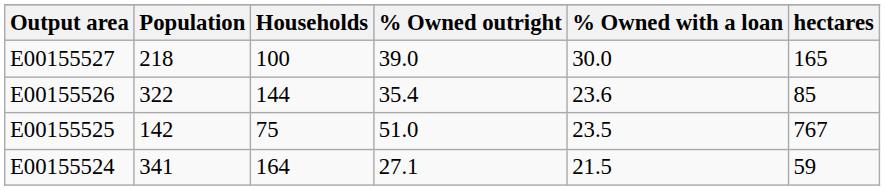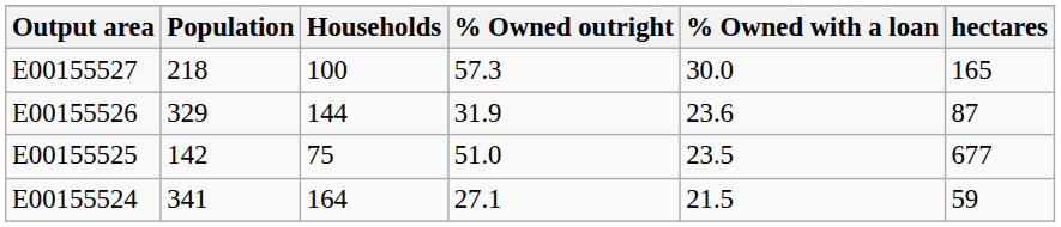E00155527 | % Owned outright: 39.0 -> 57.3
E00155526 | Population: 322 -> 329
E00155526 | % Owned outright: 35.4 -> 31.9
E00155526 | hectares: 85 -> 87
E00155525 | hectares: 767 -> 677
